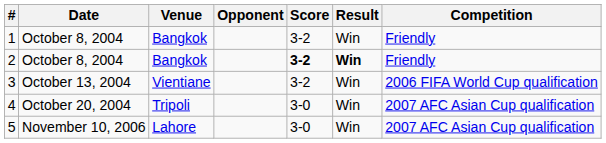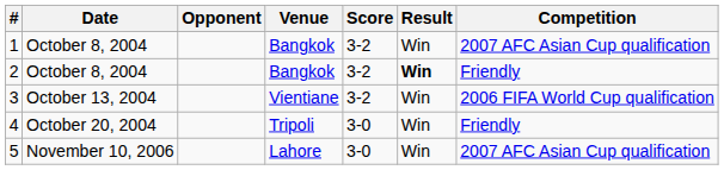columns swapped: Venue <-> Opponent
1 | Competition: Friendly -> 2007 AFC Asian Cup qualification
2 | Score: bold -> normal
4 | Competition: 2007 AFC Asian Cup qualification -> Friendly
